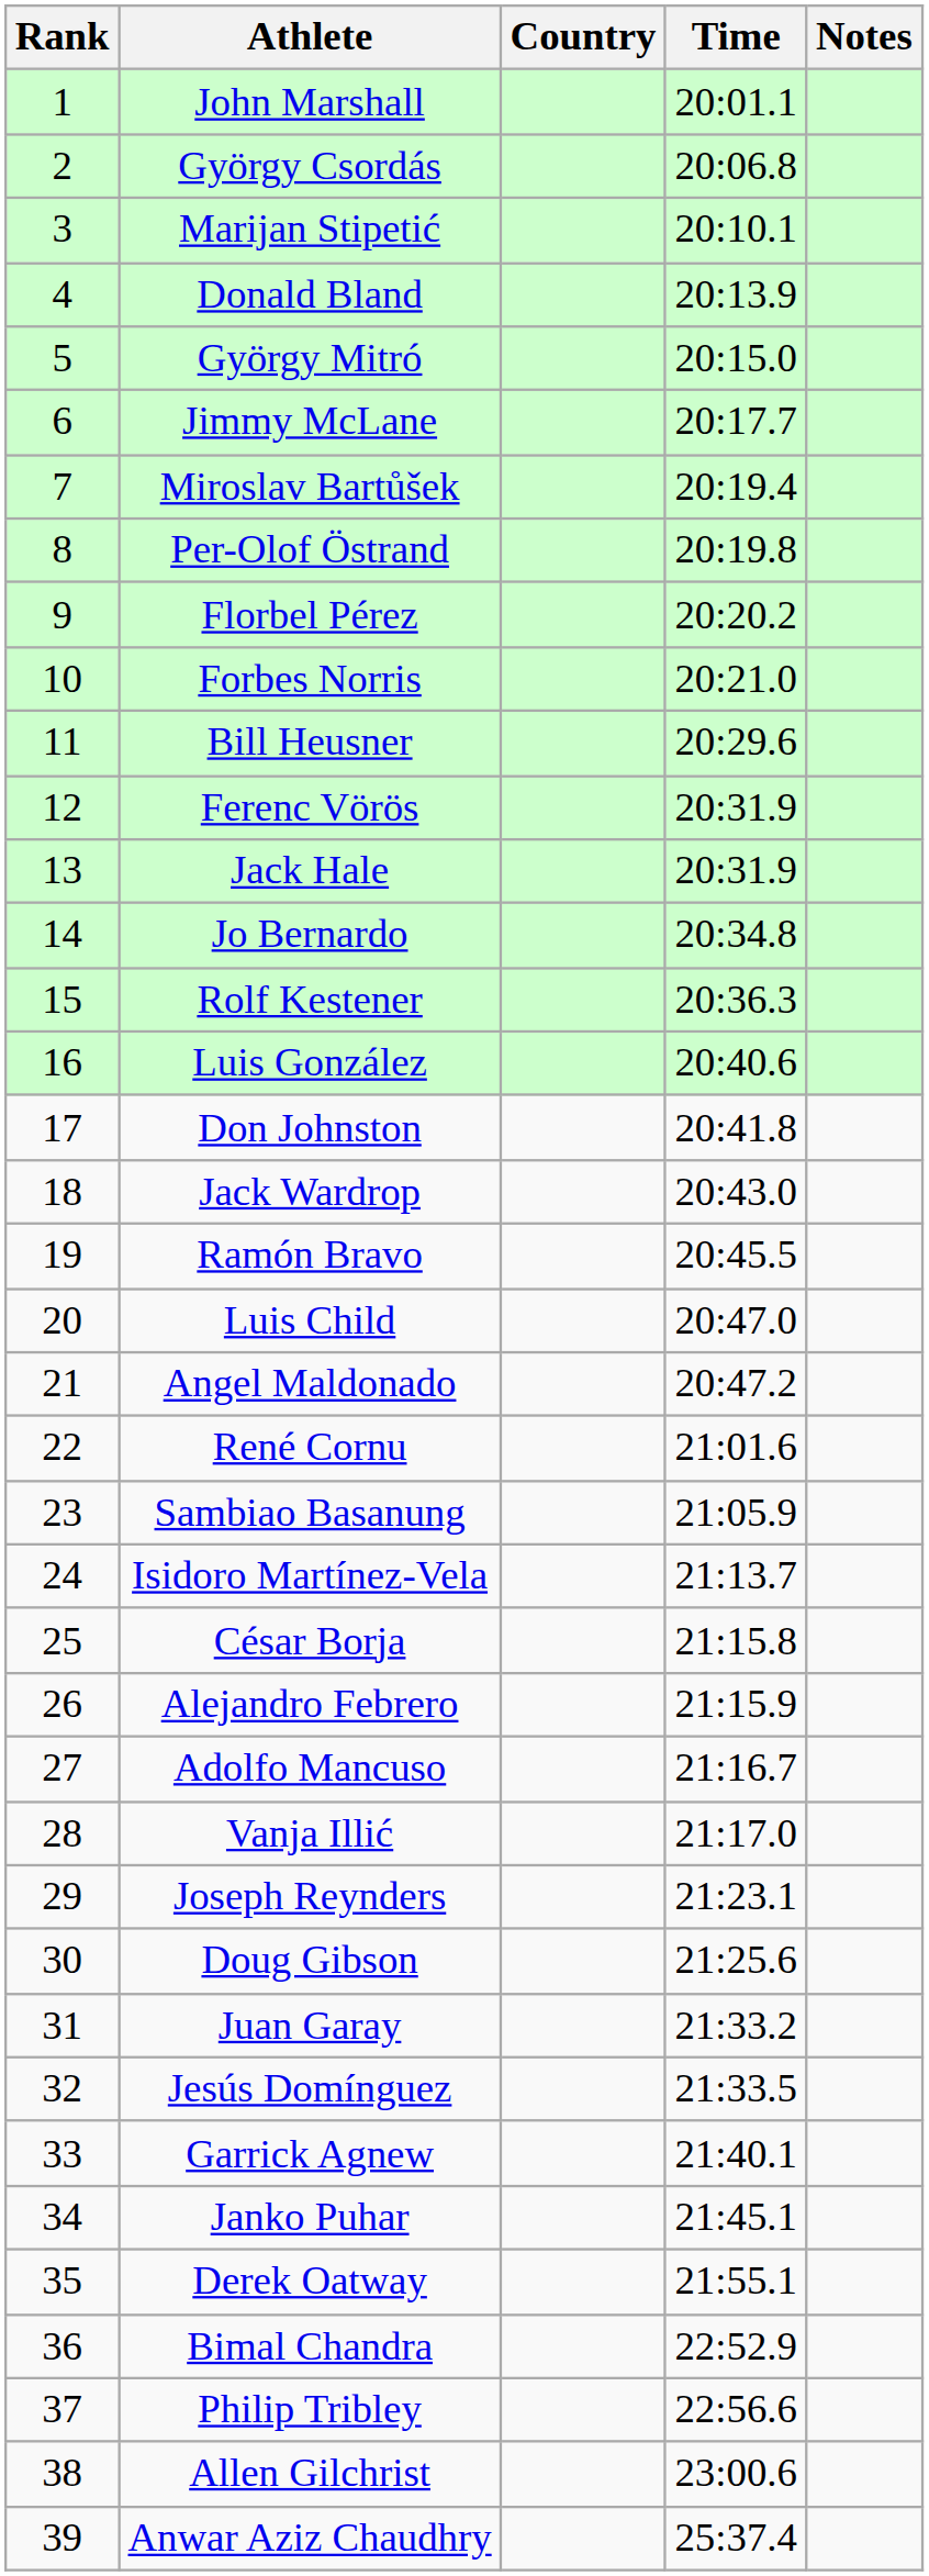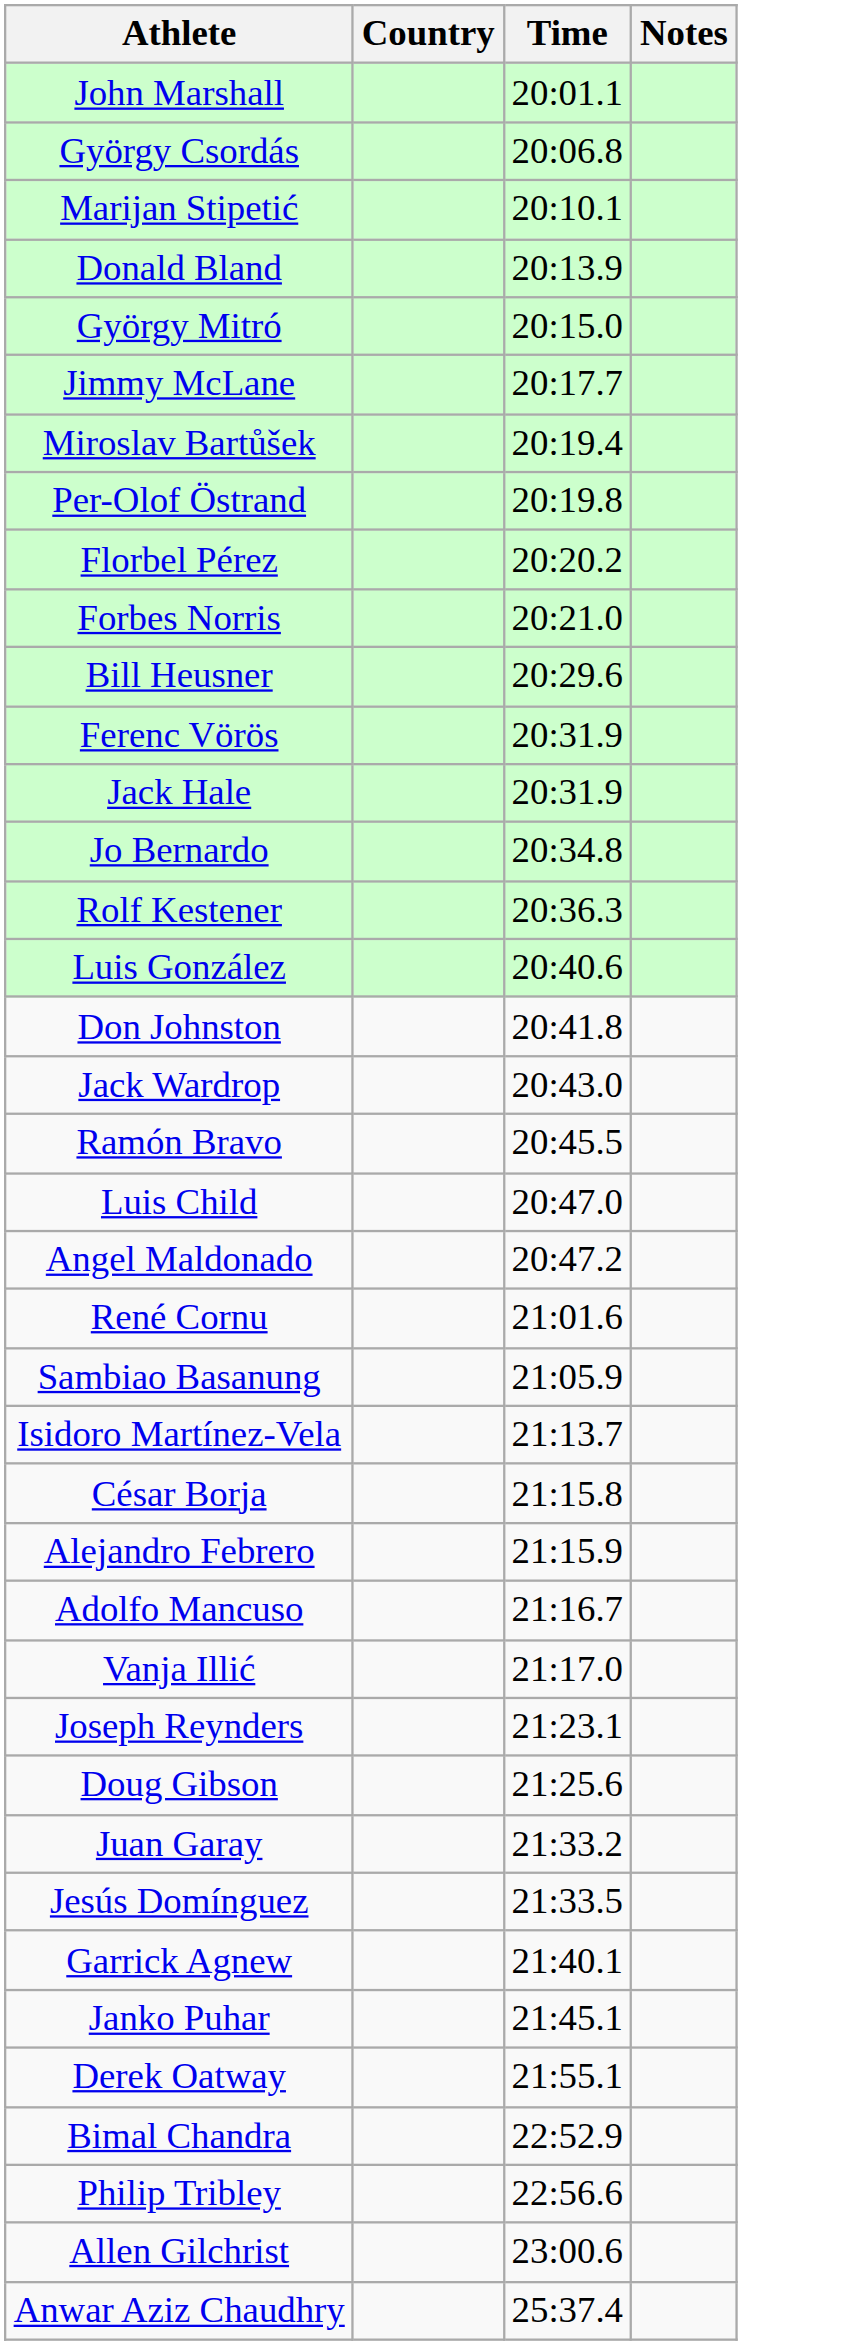- column: Rank | 1 | 2 | 3 | 4 | 5 | 6 | 7 | 8 | 9 | 10 | 11 | 12 | 13 | 14 | 15 | 16 | 17 | 18 | 19 | 20 | 21 | 22 | 23 | 24 | 25 | 26 | 27 | 28 | 29 | 30 | 31 | 32 | 33 | 34 | 35 | 36 | 37 | 38 | 39
